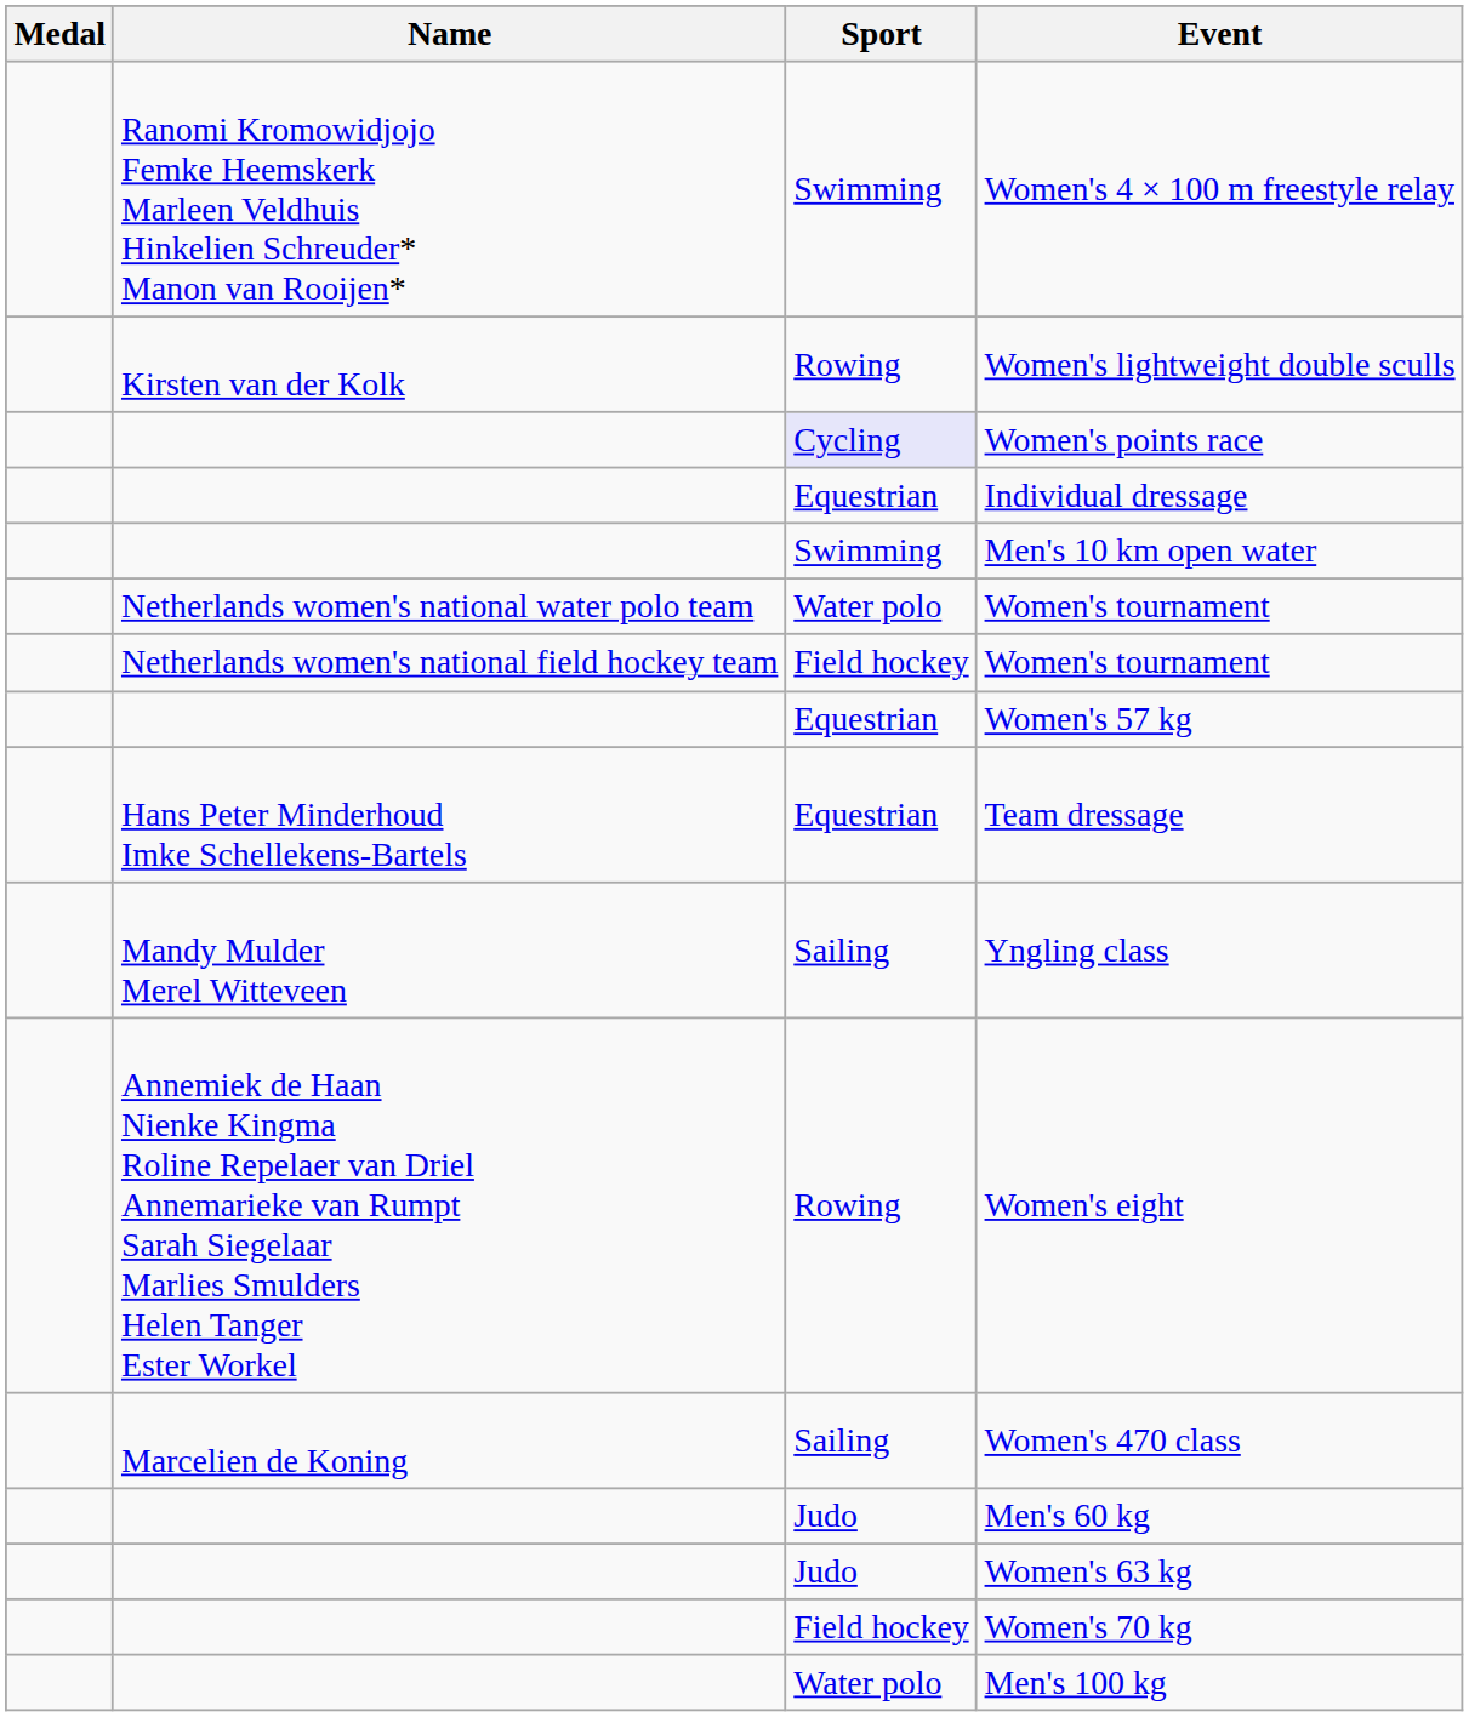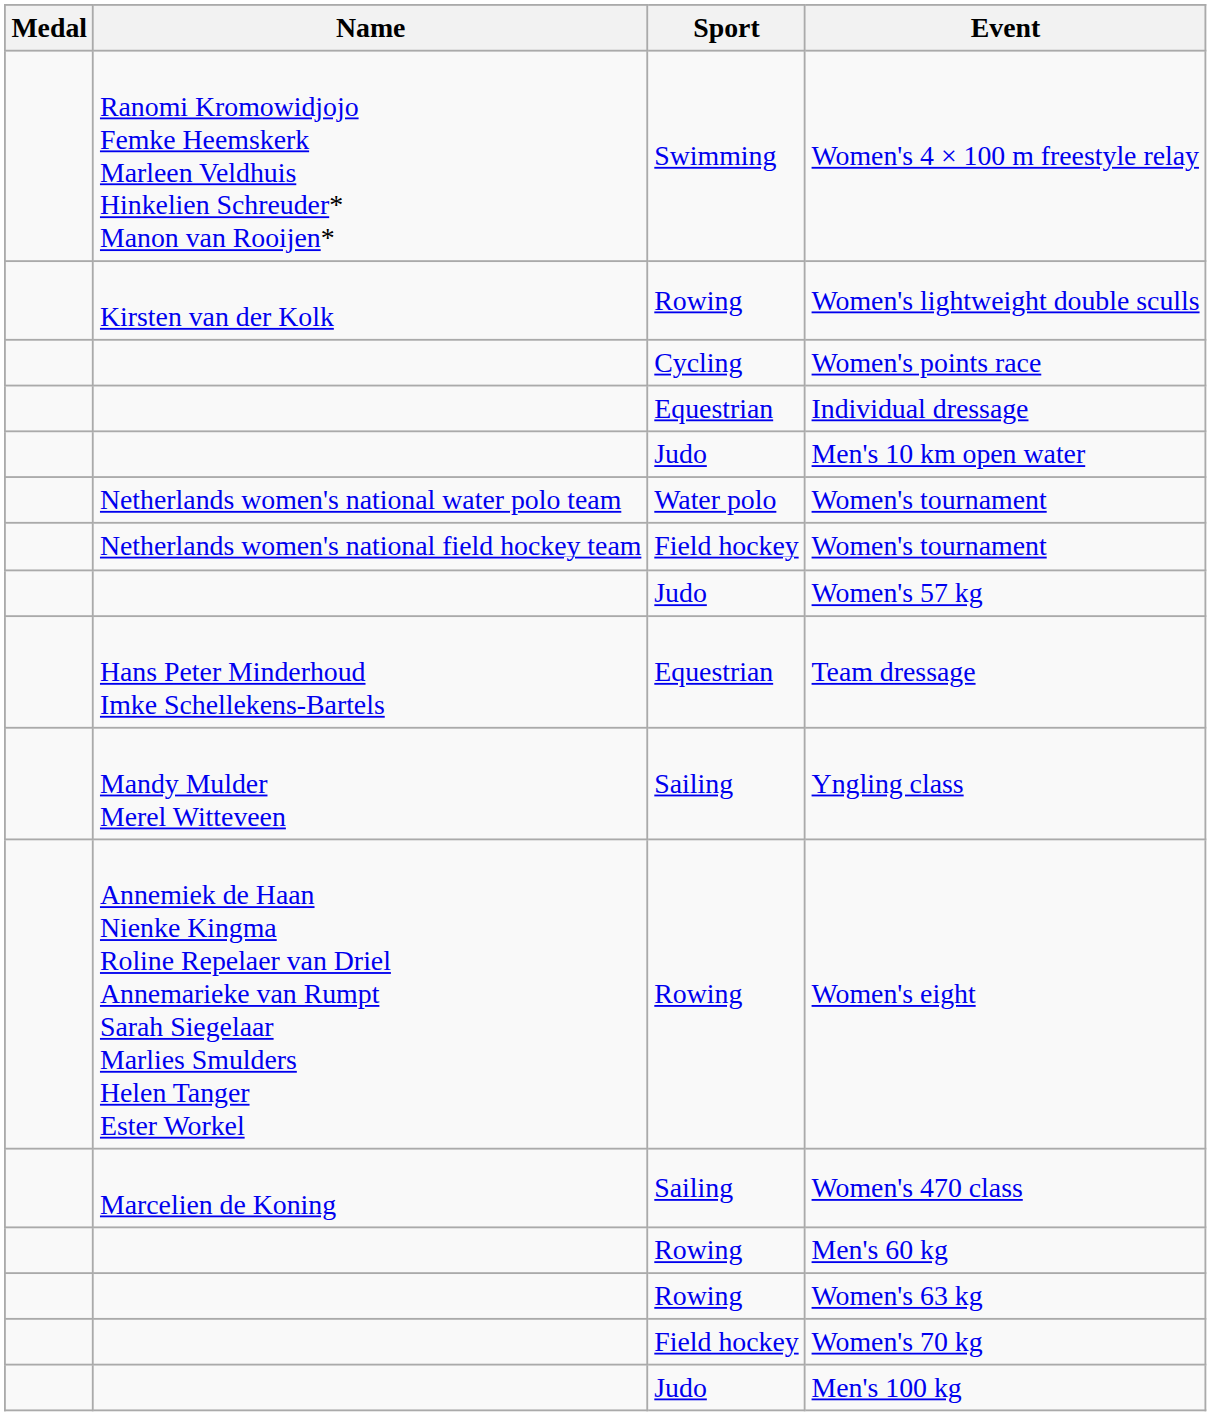Women's points race | Sport: lavender background -> no background
Men's 10 km open water | Sport: Swimming -> Judo
Women's 57 kg | Sport: Equestrian -> Judo
Men's 60 kg | Sport: Judo -> Rowing
Women's 63 kg | Sport: Judo -> Rowing
Men's 100 kg | Sport: Water polo -> Judo
